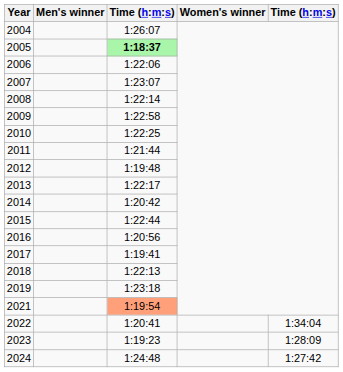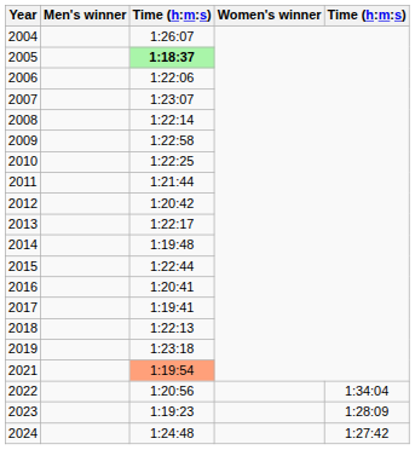2012 | column 3: 1:19:48 -> 1:20:42
2014 | column 3: 1:20:42 -> 1:19:48
2016 | column 3: 1:20:56 -> 1:20:41
2022 | column 3: 1:20:41 -> 1:20:56
